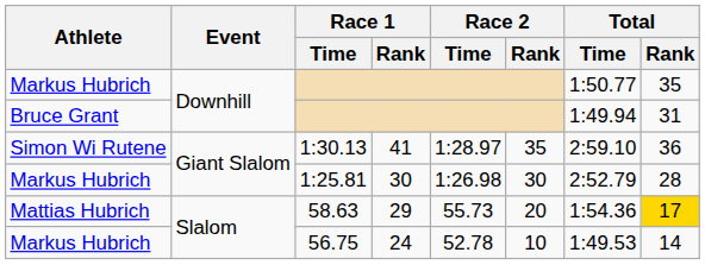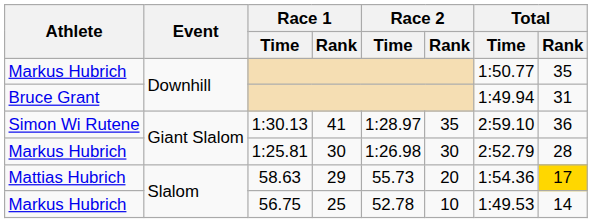56.75 | Race 1 / Rank: 24 -> 25
